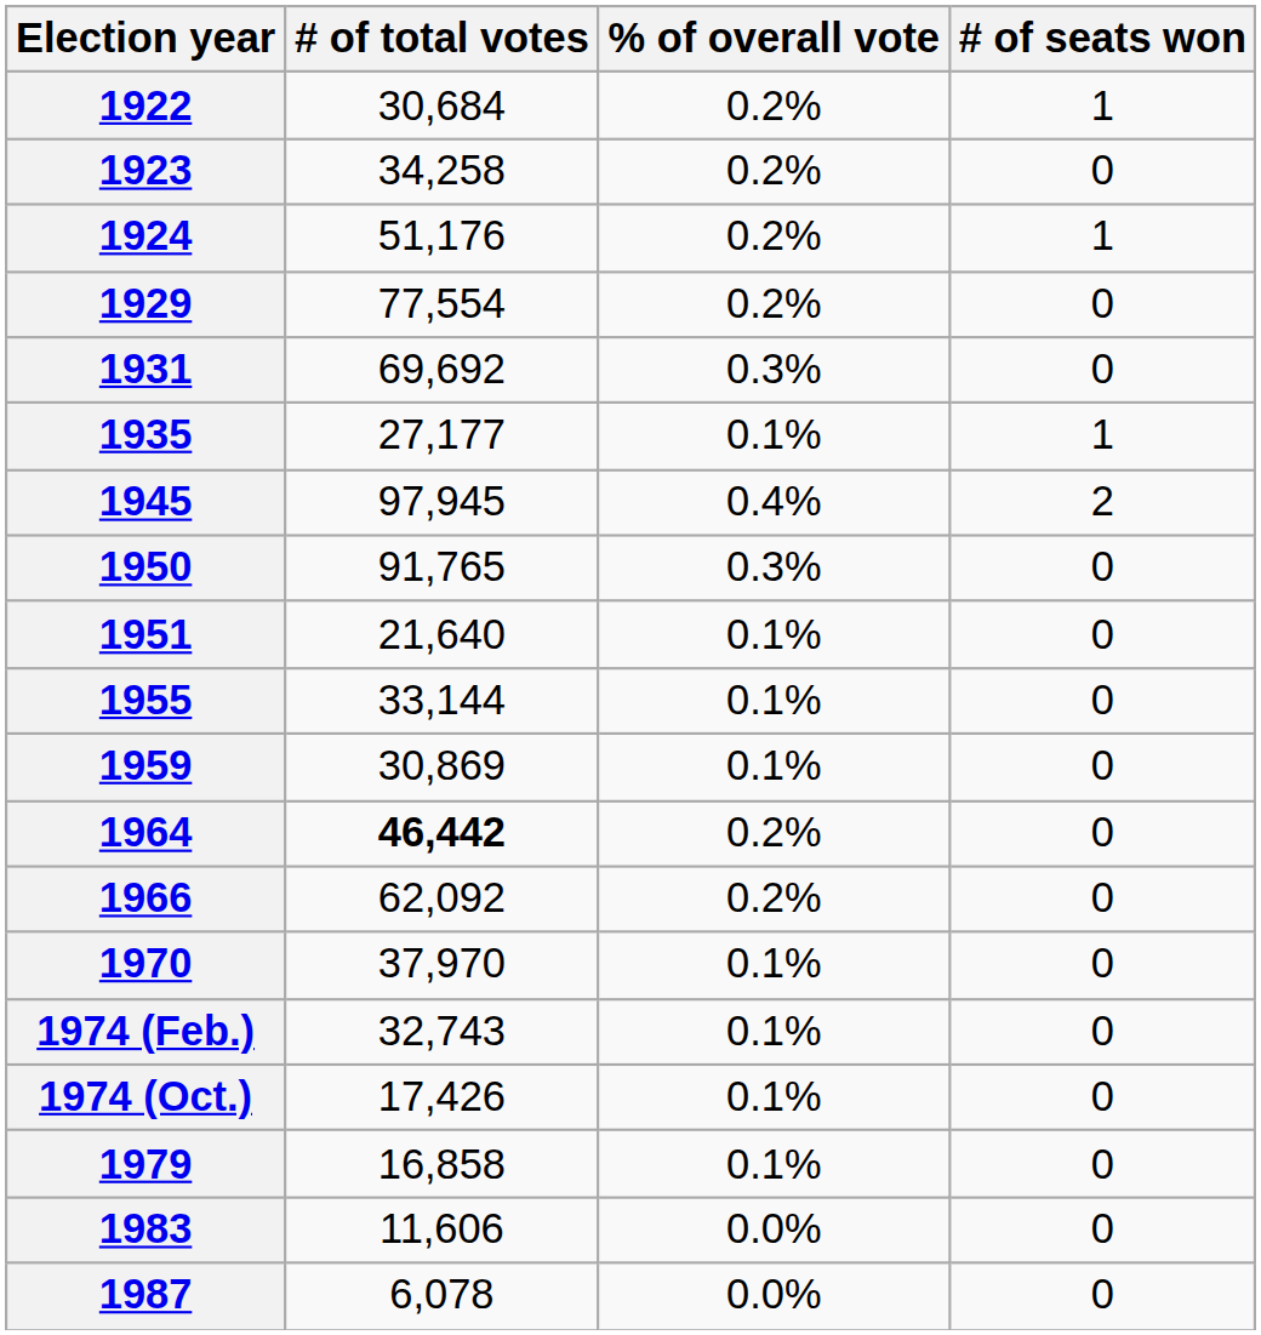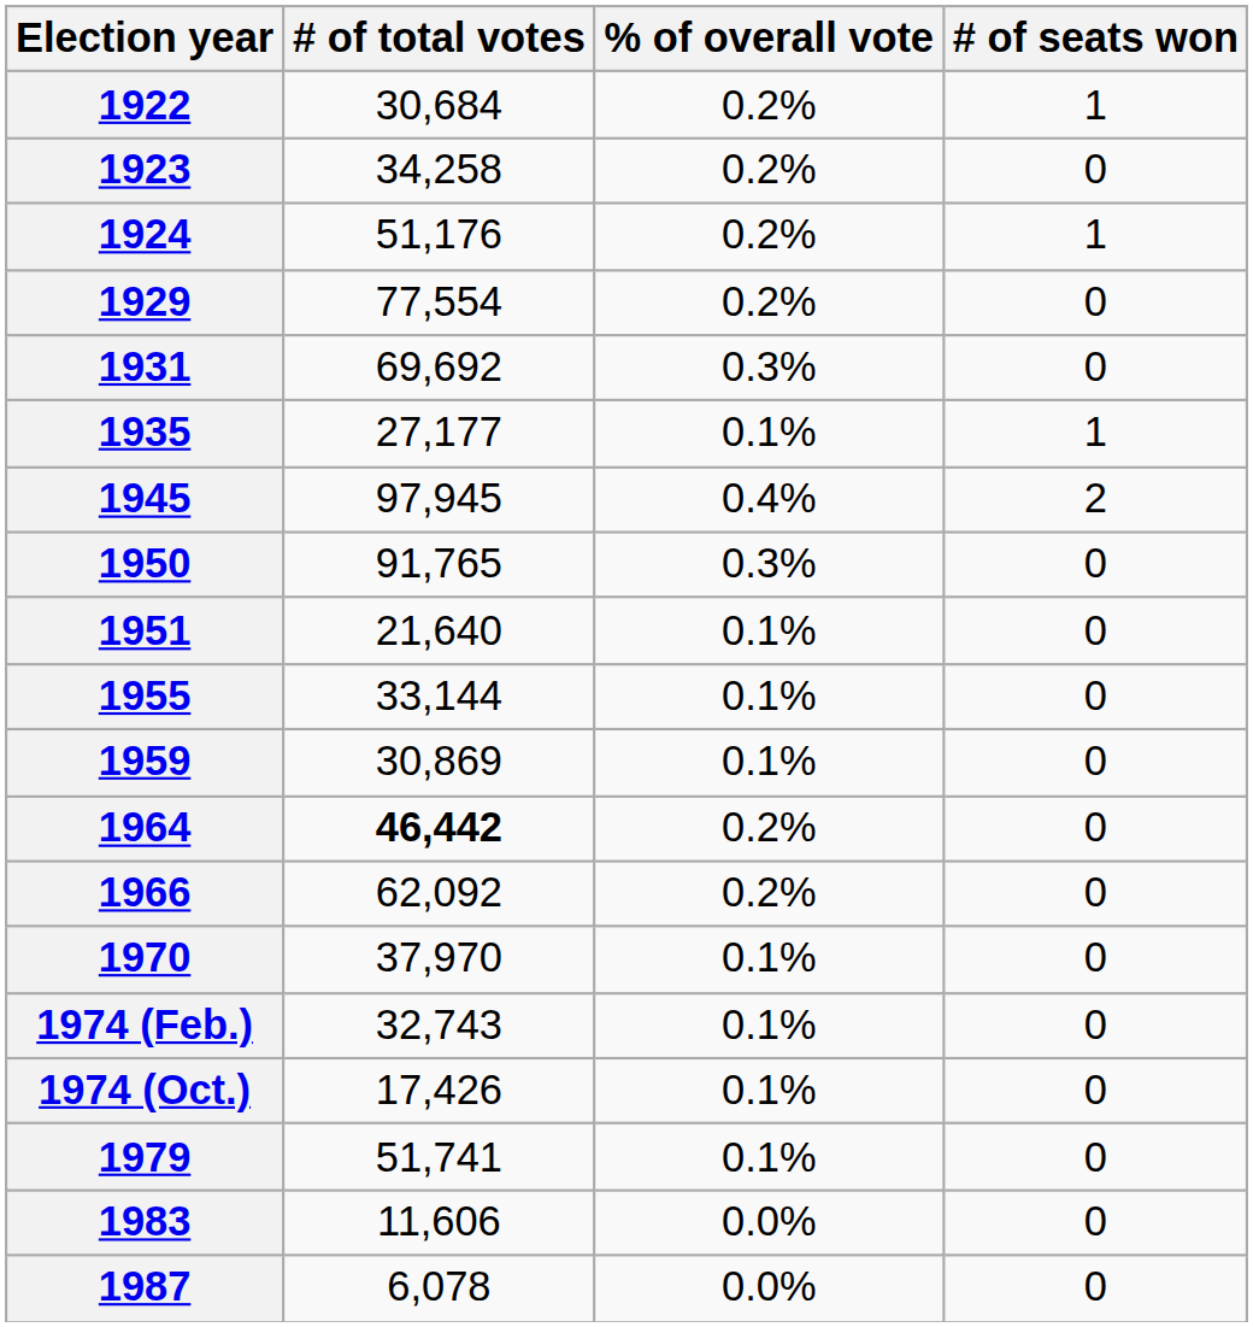1979 | # of total votes: 16,858 -> 51,741
